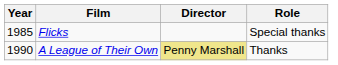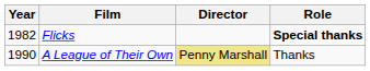Flicks | Year: 1985 -> 1982
Flicks | Role: normal -> bold
